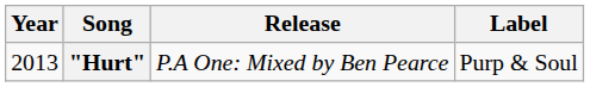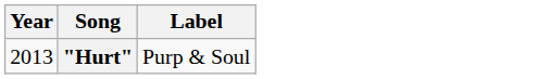- column: Release | P.A One: Mixed by Ben Pearce
